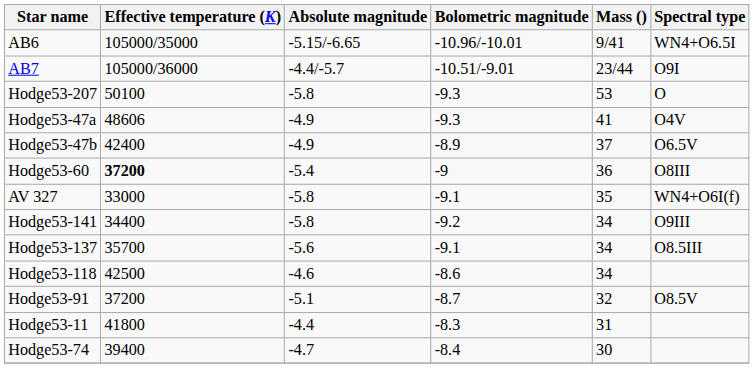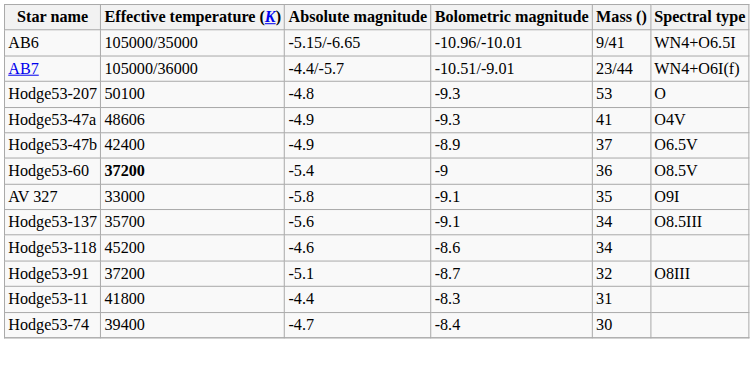AB7 | Spectral type: O9I -> WN4+O6I(f)
Hodge53-207 | Absolute magnitude: -5.8 -> -4.8
Hodge53-60 | Spectral type: O8III -> O8.5V
AV 327 | Spectral type: WN4+O6I(f) -> O9I
- row: Hodge53-141 | 34400 | -5.8 | -9.2 | 34 | O9III
Hodge53-118 | Effective temperature (K): 42500 -> 45200
Hodge53-91 | Spectral type: O8.5V -> O8III
